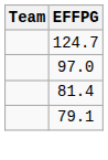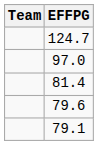+ row: 79.6
